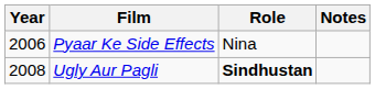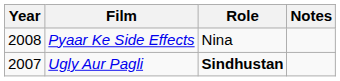Pyaar Ke Side Effects | Year: 2006 -> 2008
Ugly Aur Pagli | Year: 2008 -> 2007
